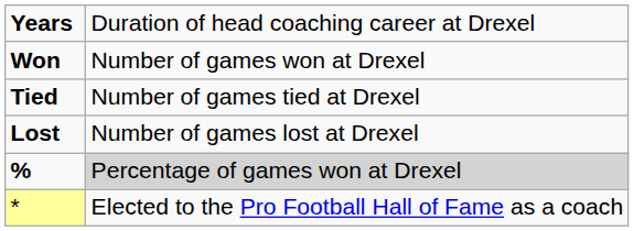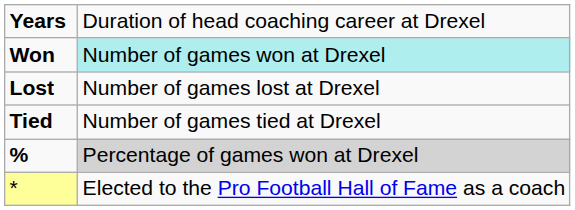Won | column 2: no background -> paleturquoise background
rows swapped: Lost <-> Tied
